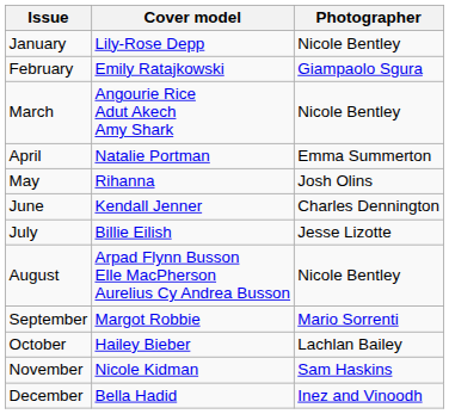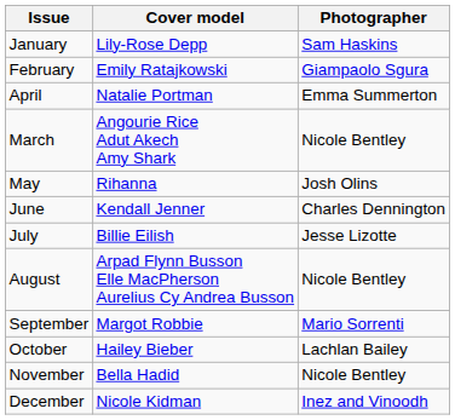January | Photographer: Nicole Bentley -> Sam Haskins
rows swapped: March <-> April
November | Cover model: Nicole Kidman -> Bella Hadid
November | Photographer: Sam Haskins -> Nicole Bentley
December | Cover model: Bella Hadid -> Nicole Kidman
